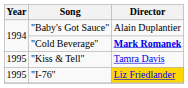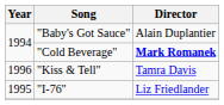"Kiss & Tell" | Year: 1995 -> 1996
"I-76" | Director: gold background -> no background
